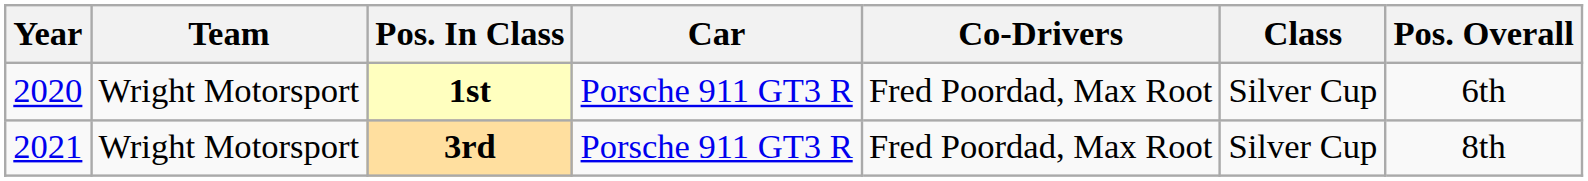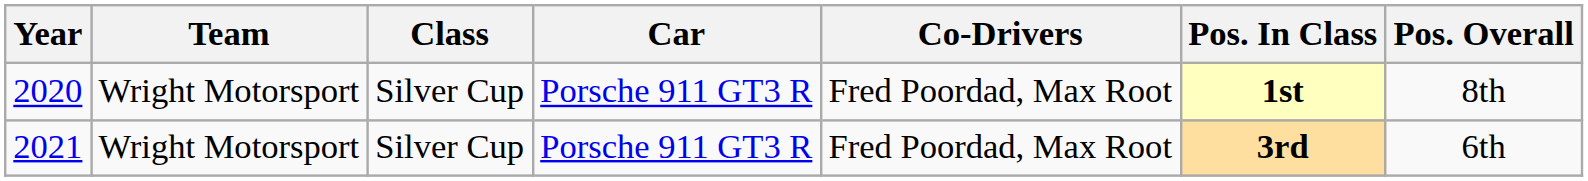columns swapped: Class <-> Pos. In Class
2020 | Pos. Overall: 6th -> 8th
2021 | Pos. Overall: 8th -> 6th
